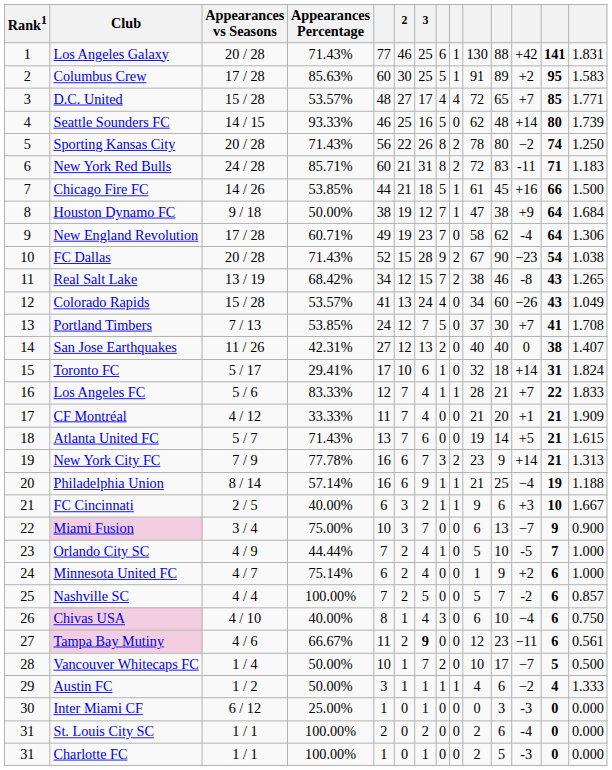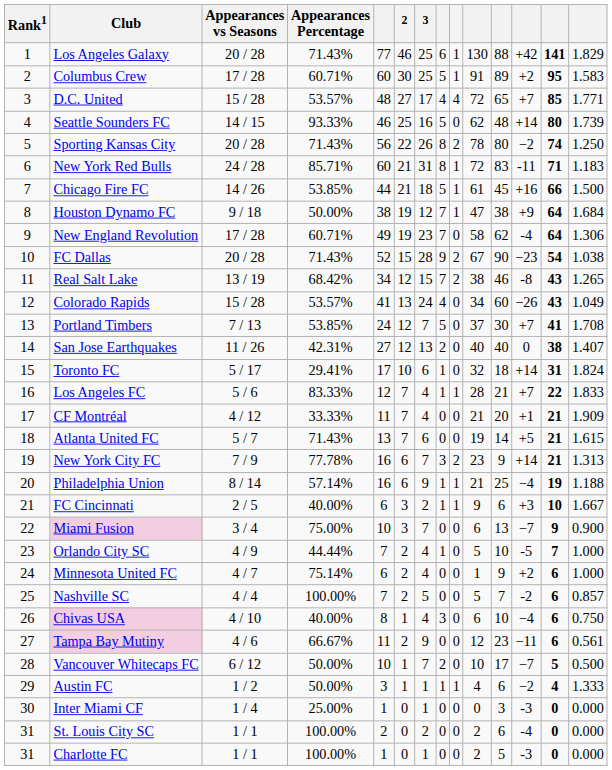Los Angeles Galaxy | column 14: 1.831 -> 1.829
Columbus Crew | Appearances Percentage: 85.63% -> 60.71%
New York Red Bulls | column 9: 2 -> 1
Tampa Bay Mutiny | 3: bold -> normal
Vancouver Whitecaps FC | Appearances vs Seasons: 1 / 4 -> 6 / 12
Inter Miami CF | Appearances vs Seasons: 6 / 12 -> 1 / 4
